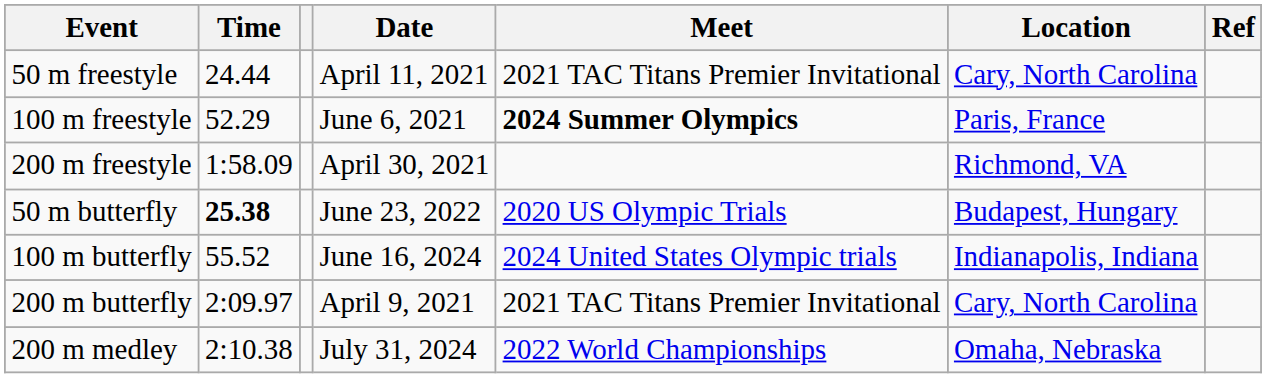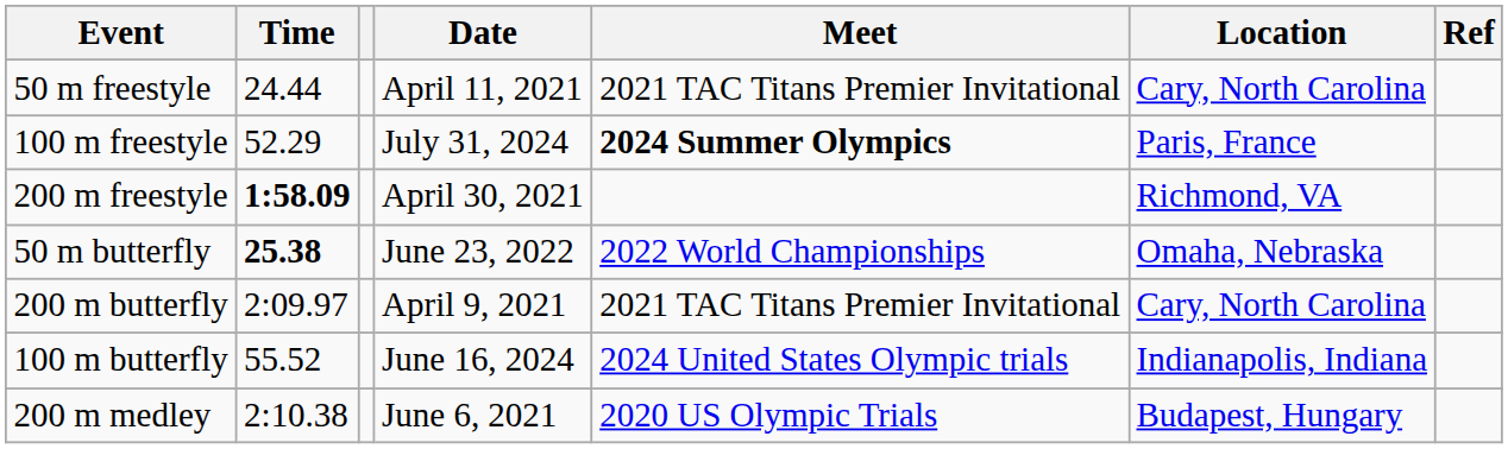100 m freestyle | Date: June 6, 2021 -> July 31, 2024
200 m freestyle | Time: normal -> bold
50 m butterfly | Meet: 2020 US Olympic Trials -> 2022 World Championships
50 m butterfly | Location: Budapest, Hungary -> Omaha, Nebraska
rows swapped: 100 m butterfly <-> 200 m butterfly
200 m medley | Date: July 31, 2024 -> June 6, 2021
200 m medley | Meet: 2022 World Championships -> 2020 US Olympic Trials
200 m medley | Location: Omaha, Nebraska -> Budapest, Hungary
